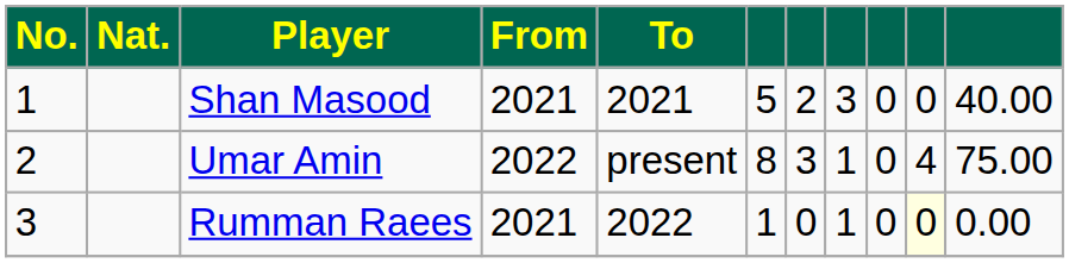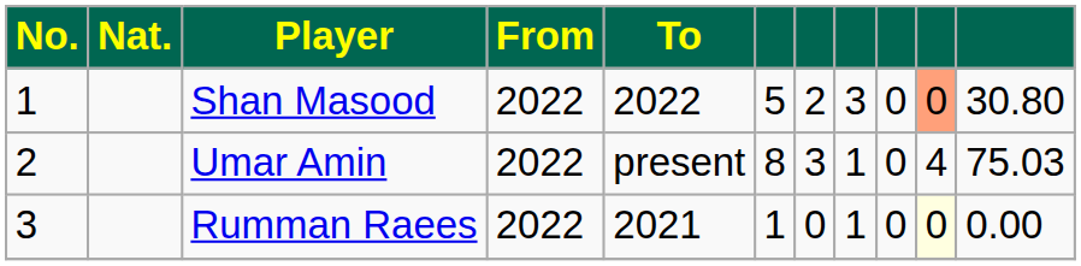Shan Masood | From: 2021 -> 2022
Shan Masood | To: 2021 -> 2022
Shan Masood | column 10: no background -> lightsalmon background
Shan Masood | column 11: 40.00 -> 30.80
Umar Amin | column 11: 75.00 -> 75.03
Rumman Raees | From: 2021 -> 2022
Rumman Raees | To: 2022 -> 2021
